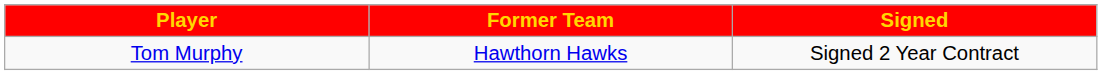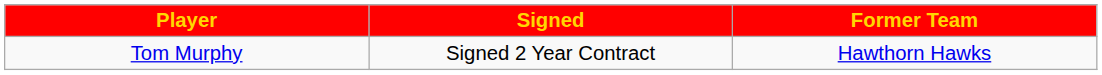columns swapped: Signed <-> Former Team
